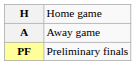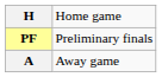rows swapped: A <-> PF
